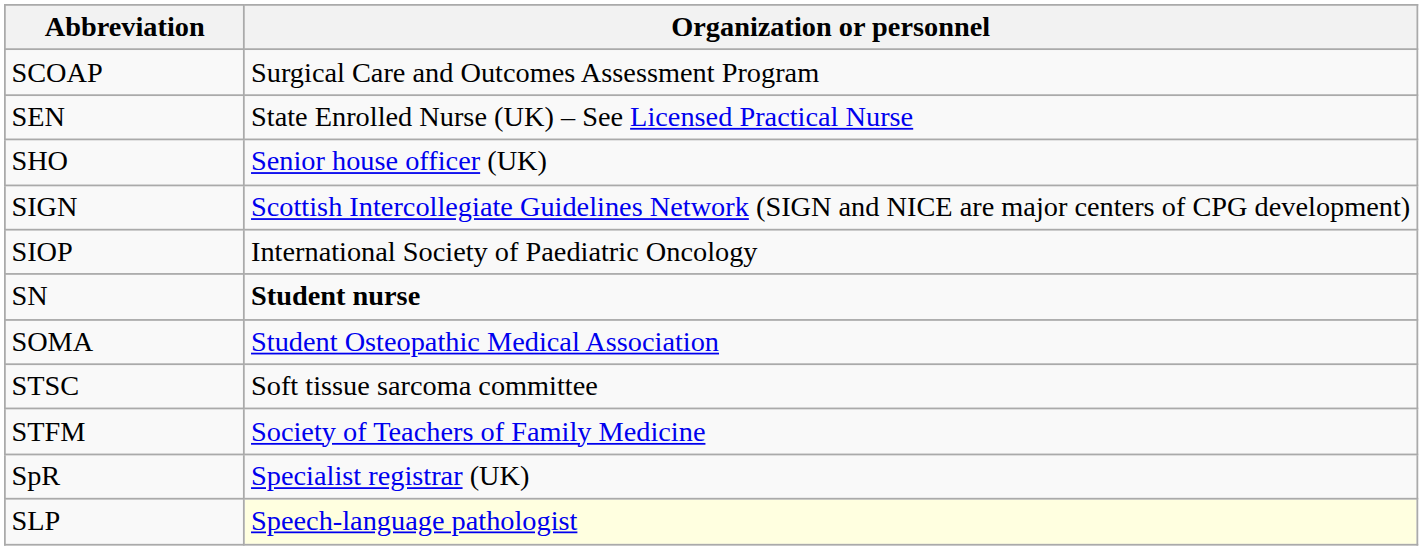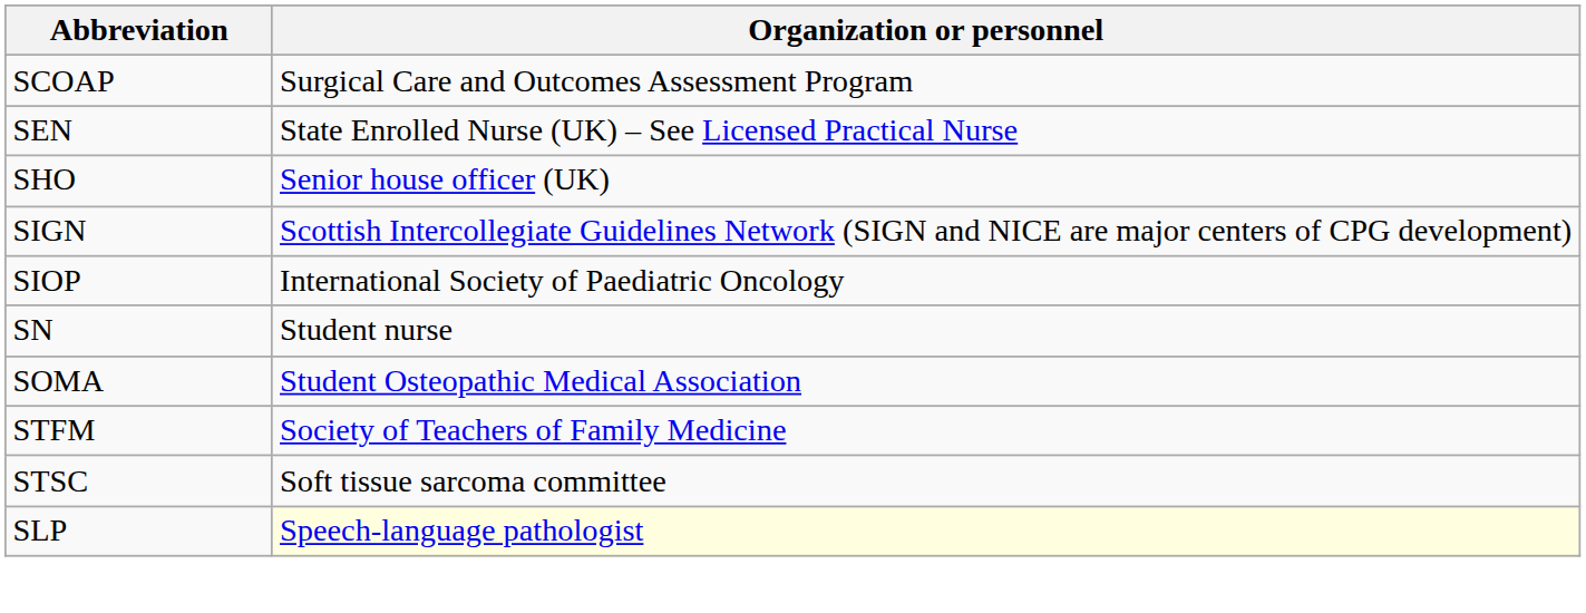SN | Organization or personnel: bold -> normal
rows swapped: STFM <-> STSC
- row: SpR | Specialist registrar (UK)
